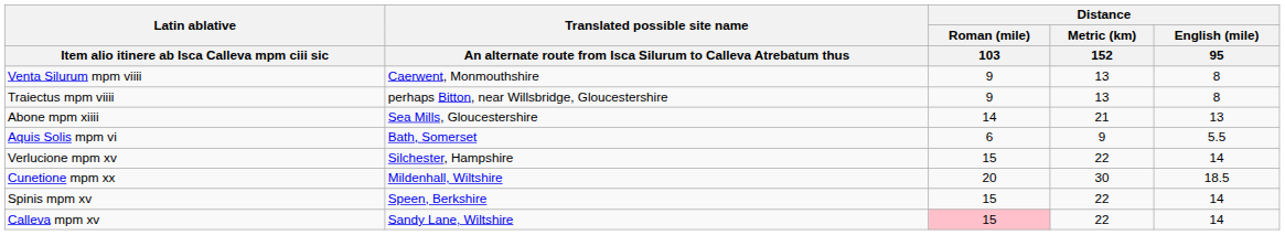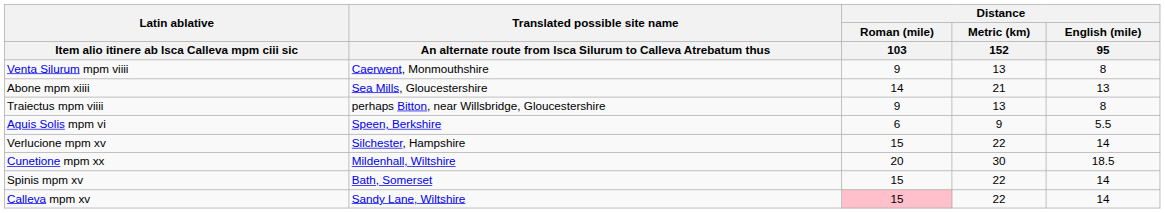rows swapped: Abone mpm xiiii <-> Traiectus mpm viiii
Aquis Solis mpm vi | column 2: Bath, Somerset -> Speen, Berkshire
Spinis mpm xv | column 2: Speen, Berkshire -> Bath, Somerset
